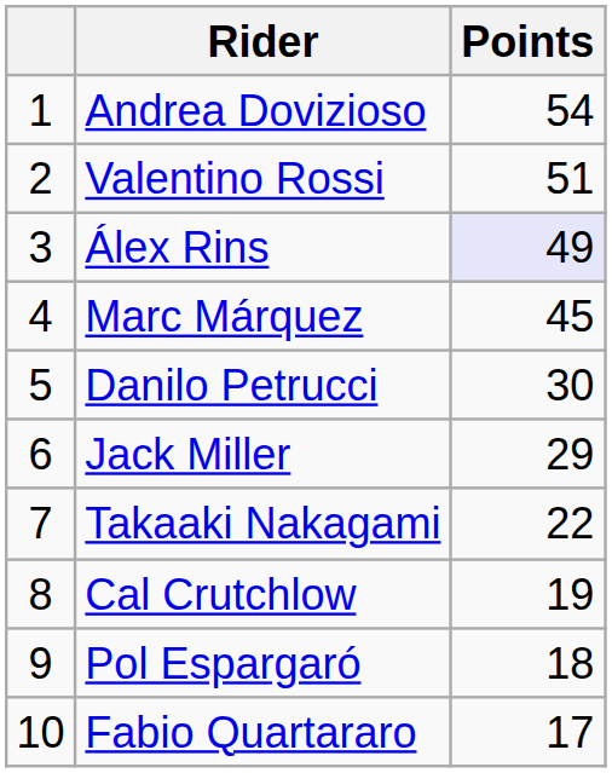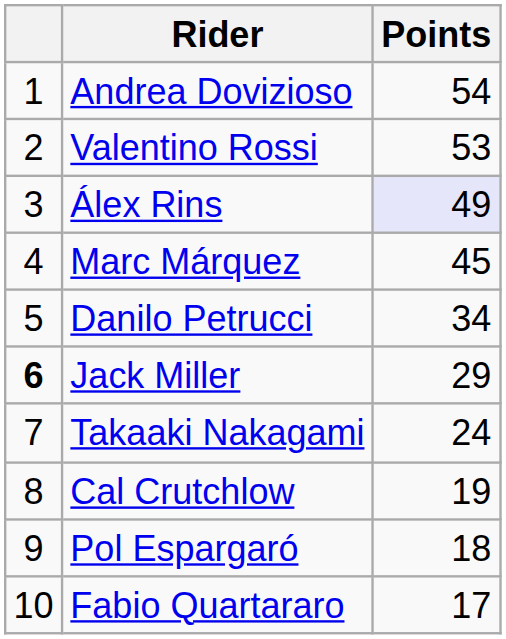Valentino Rossi | Points: 51 -> 53
Danilo Petrucci | Points: 30 -> 34
Jack Miller | column 1: normal -> bold
Takaaki Nakagami | Points: 22 -> 24
